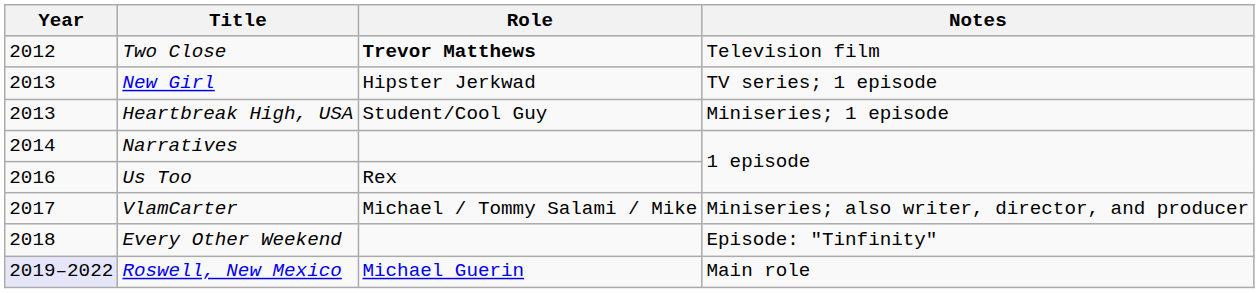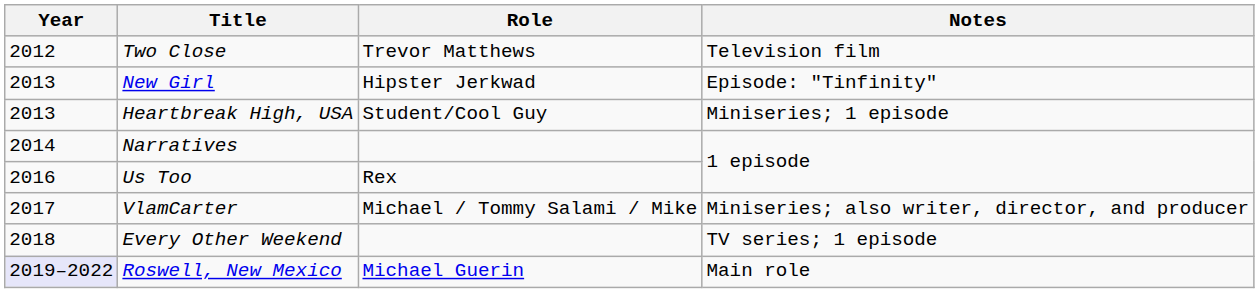Two Close | Role: bold -> normal
New Girl | Notes: TV series; 1 episode -> Episode: "Tinfinity"
Every Other Weekend | Notes: Episode: "Tinfinity" -> TV series; 1 episode
